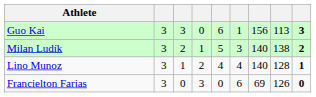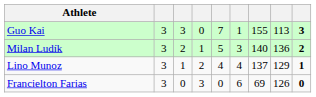Guo Kai | column 5: 6 -> 7
Guo Kai | column 7: 156 -> 155
Milan Ludík | column 8: 138 -> 136
Lino Munoz | column 7: 140 -> 137
Lino Munoz | column 8: 128 -> 129
